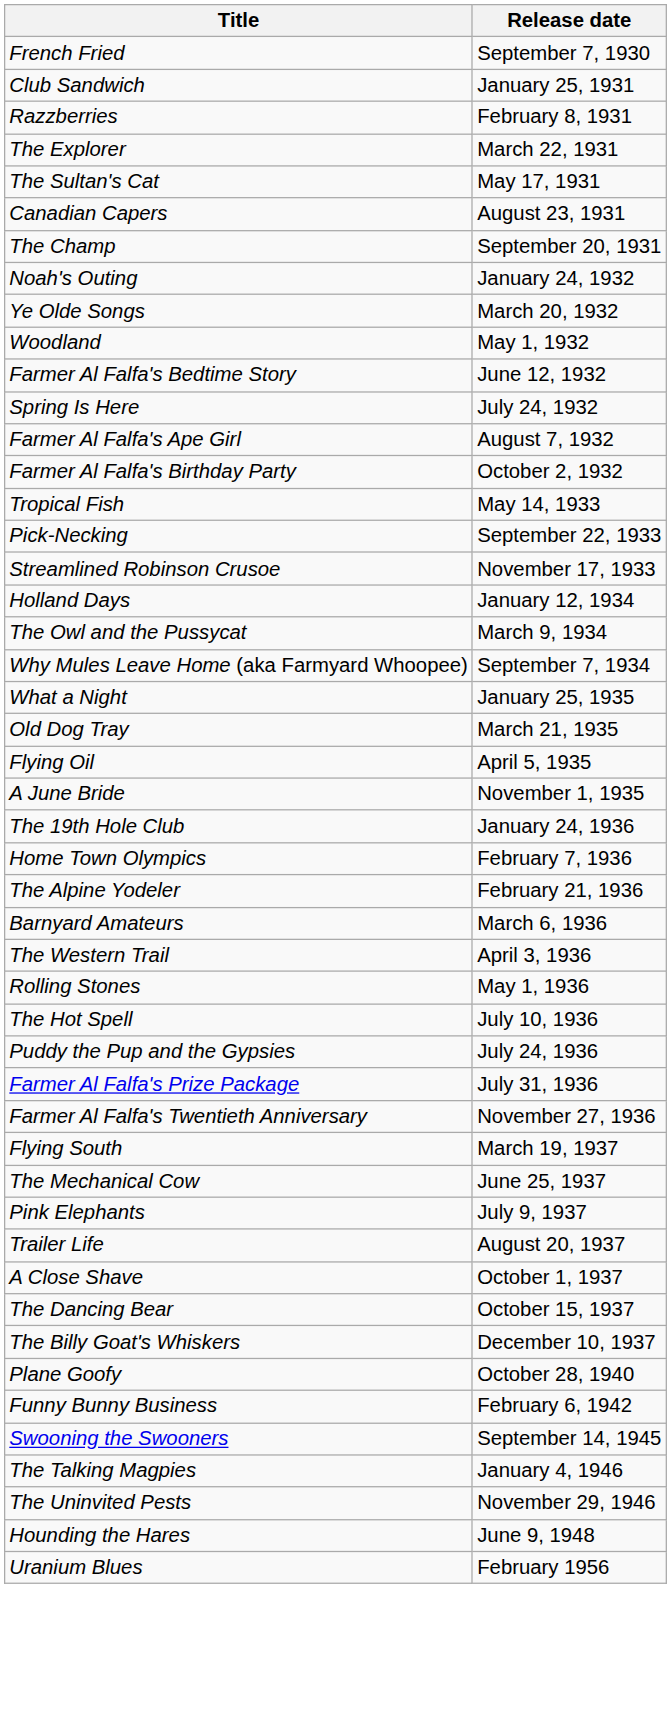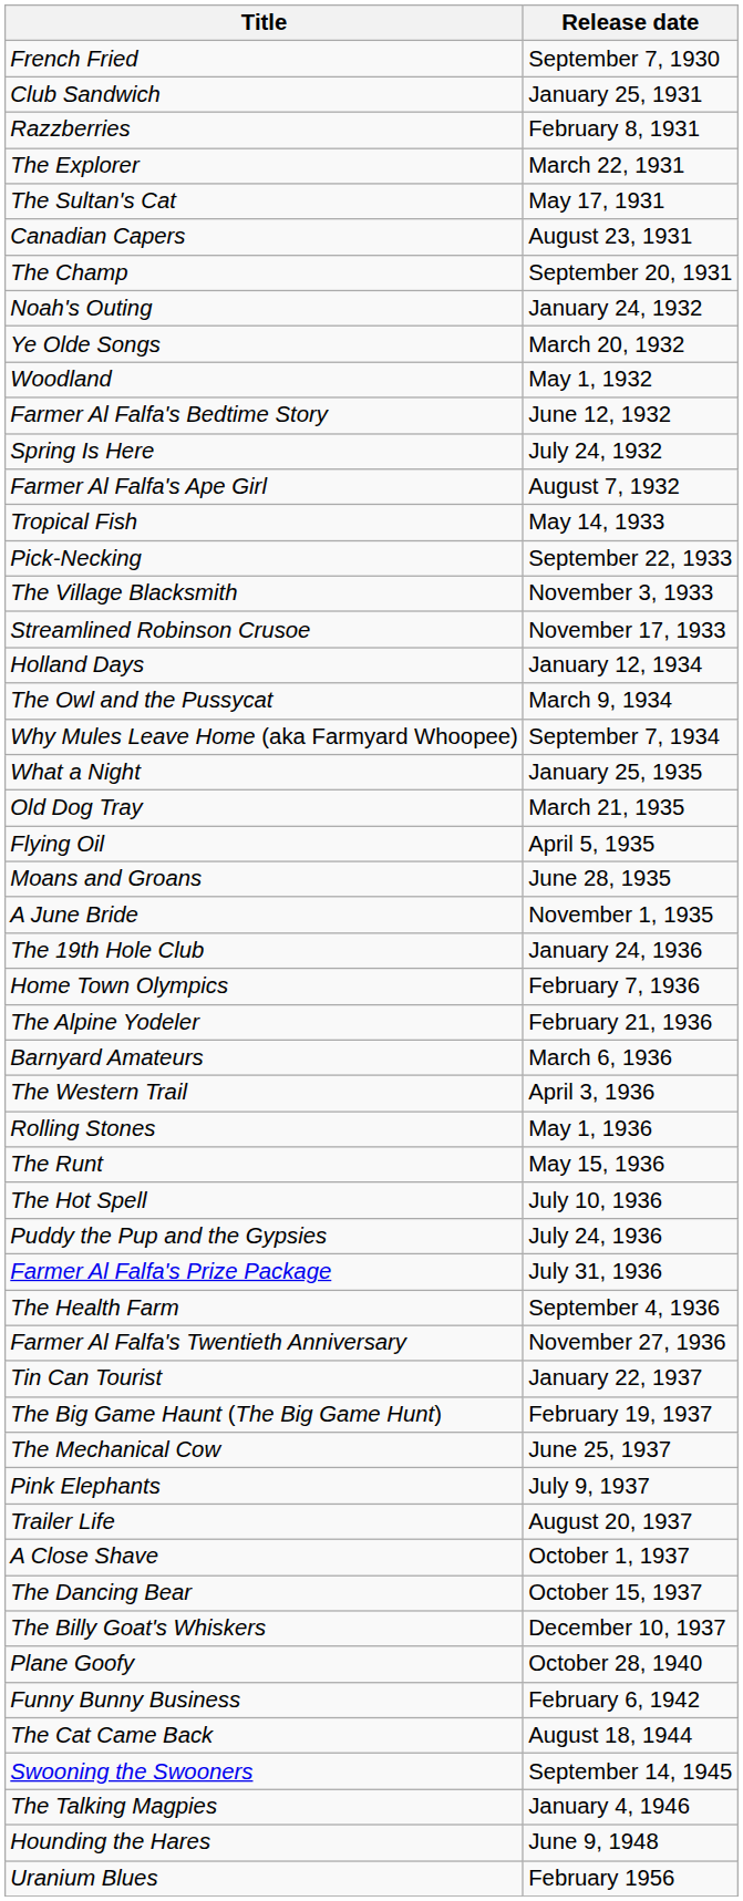- row: Farmer Al Falfa's Birthday Party | October 2, 1932
+ row: The Village Blacksmith | November 3, 1933
+ row: Moans and Groans | June 28, 1935
+ row: The Runt | May 15, 1936
+ row: The Health Farm | September 4, 1936
+ row: Tin Can Tourist | January 22, 1937
+ row: The Big Game Haunt (The Big Game Hunt) | February 19, 1937
- row: Flying South | March 19, 1937
+ row: The Cat Came Back | August 18, 1944
- row: The Uninvited Pests | November 29, 1946
